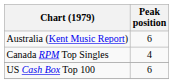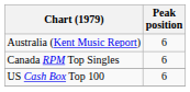Canada RPM Top Singles | Peak position: 4 -> 6
